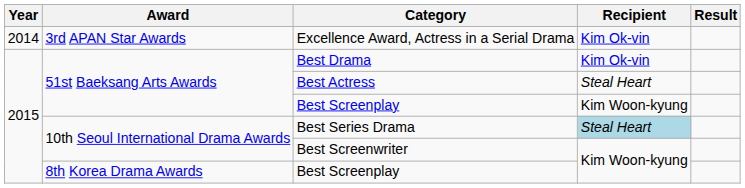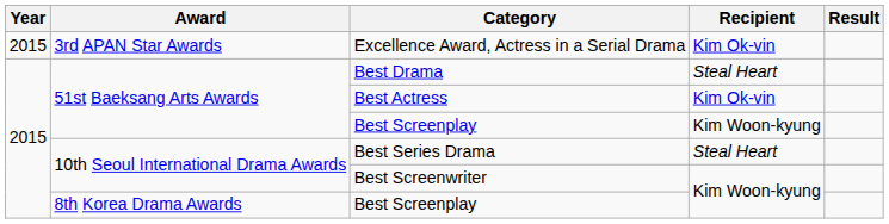Excellence Award, Actress in a Serial Drama | Year: 2014 -> 2015
Best Drama | Recipient: Kim Ok-vin -> Steal Heart
Best Actress | Recipient: Steal Heart -> Kim Ok-vin
Best Series Drama | Recipient: lightblue background -> no background
